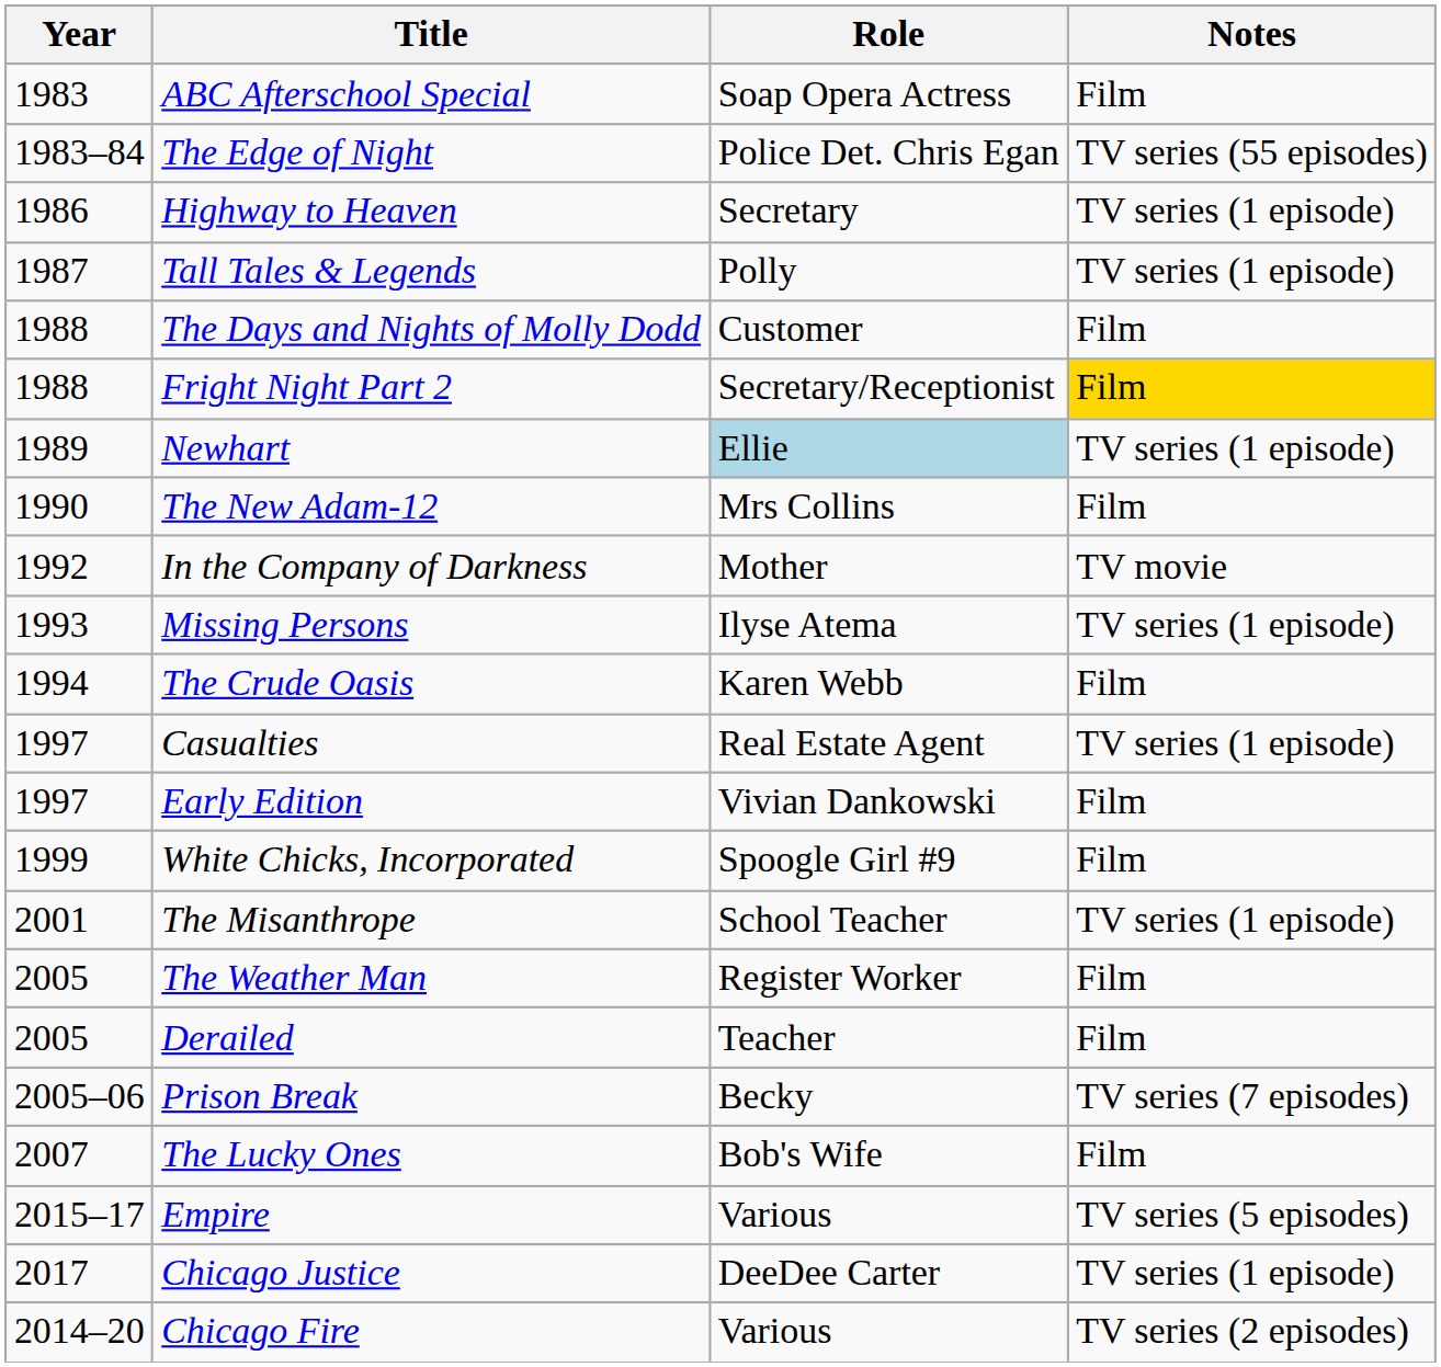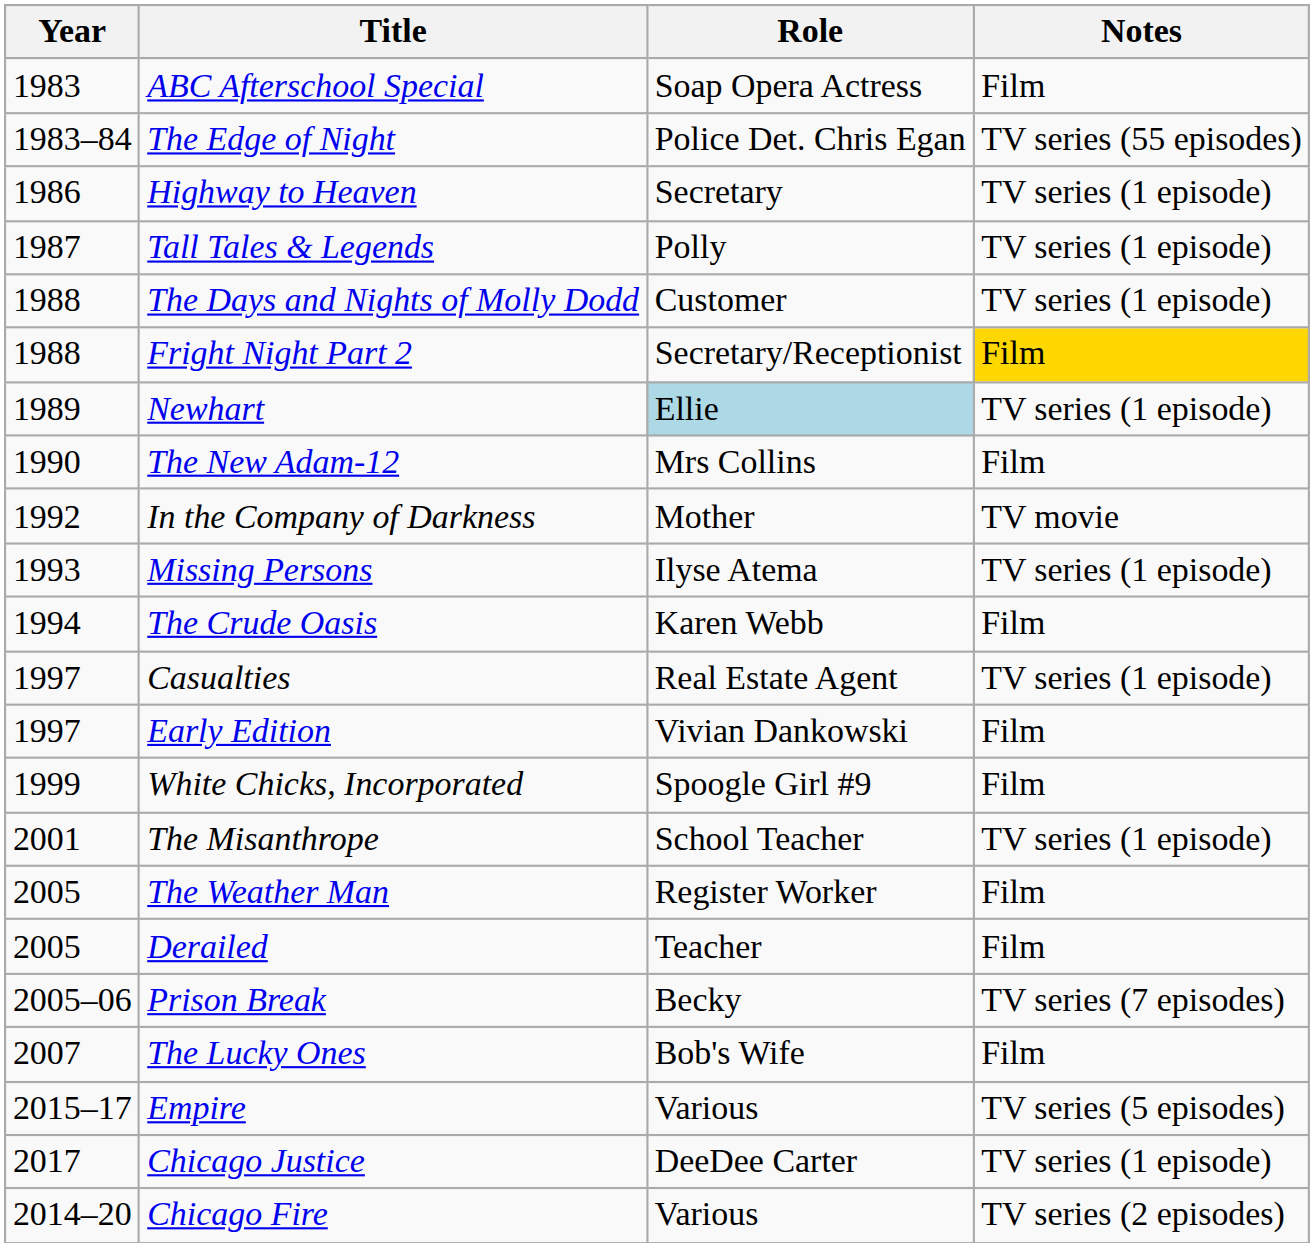The Days and Nights of Molly Dodd | Notes: Film -> TV series (1 episode)
